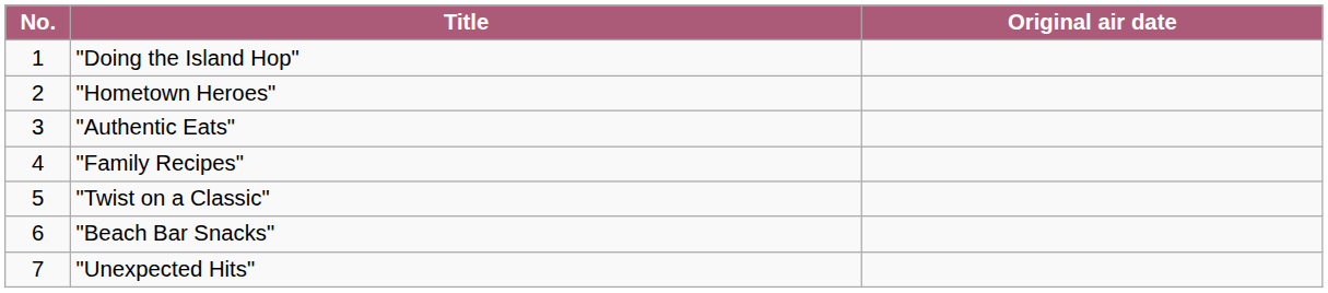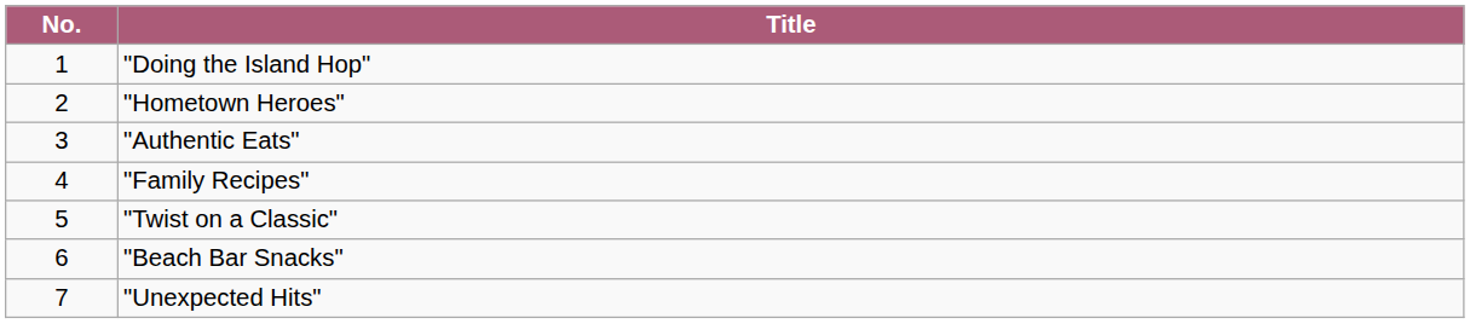- column: Original air date
